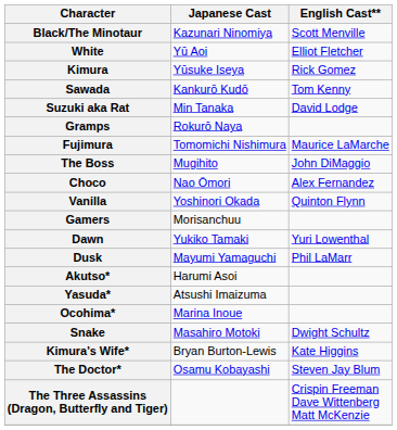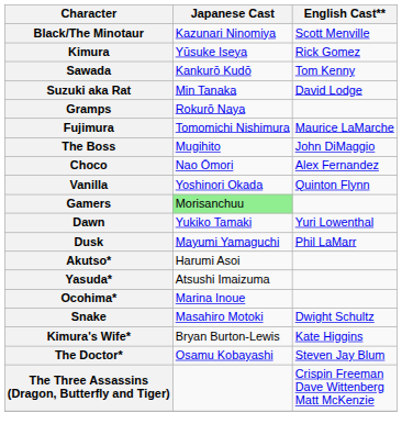- row: White | Yū Aoi | Elliot Fletcher
Gamers | Japanese Cast: no background -> lightgreen background
